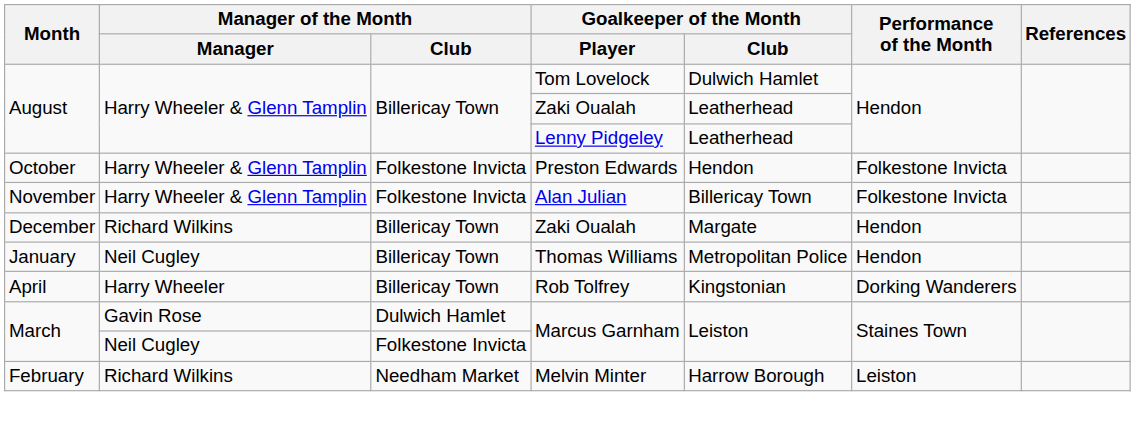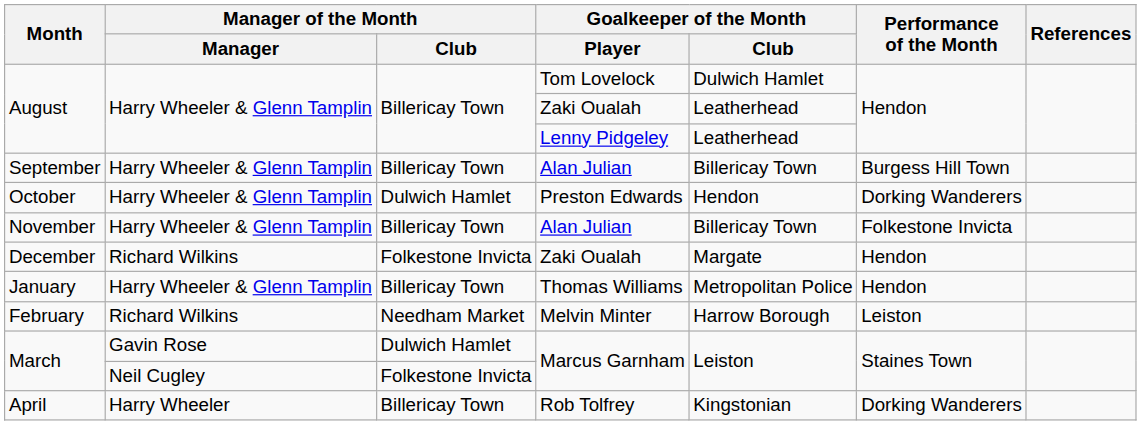+ row: September | Harry Wheeler & Glenn Tamplin | Billericay Town | Alan Julian | Billericay Town | Burgess Hill Town
October | Manager of the Month / Club: Folkestone Invicta -> Dulwich Hamlet
October | Performance of the Month: Folkestone Invicta -> Dorking Wanderers
November | Manager of the Month / Club: Folkestone Invicta -> Billericay Town
December | Manager of the Month / Club: Billericay Town -> Folkestone Invicta
January | Manager of the Month / Manager: Neil Cugley -> Harry Wheeler & Glenn Tamplin
rows swapped: February <-> April
